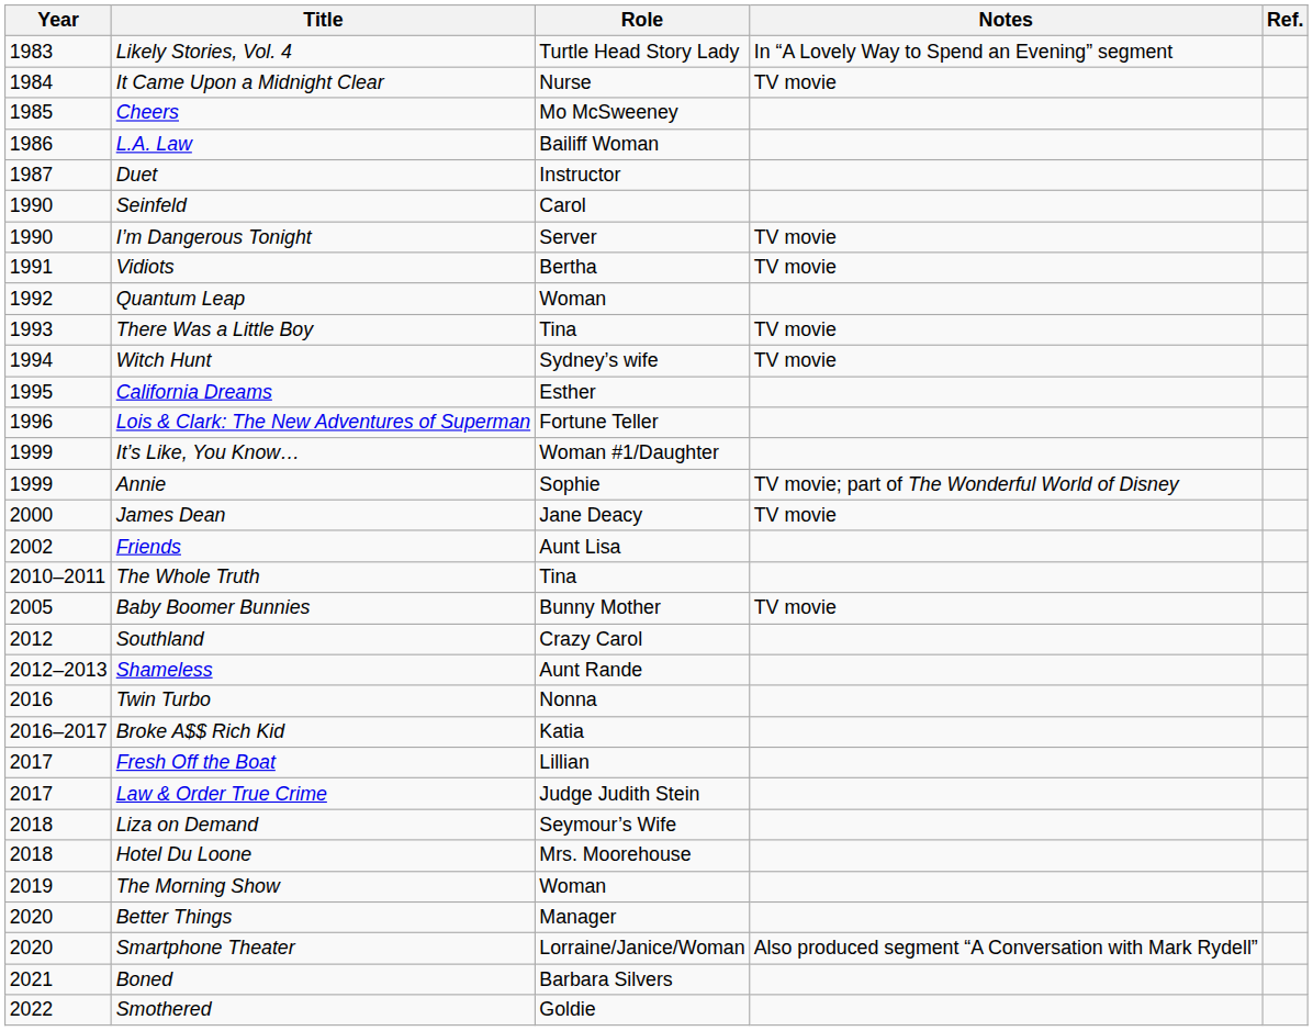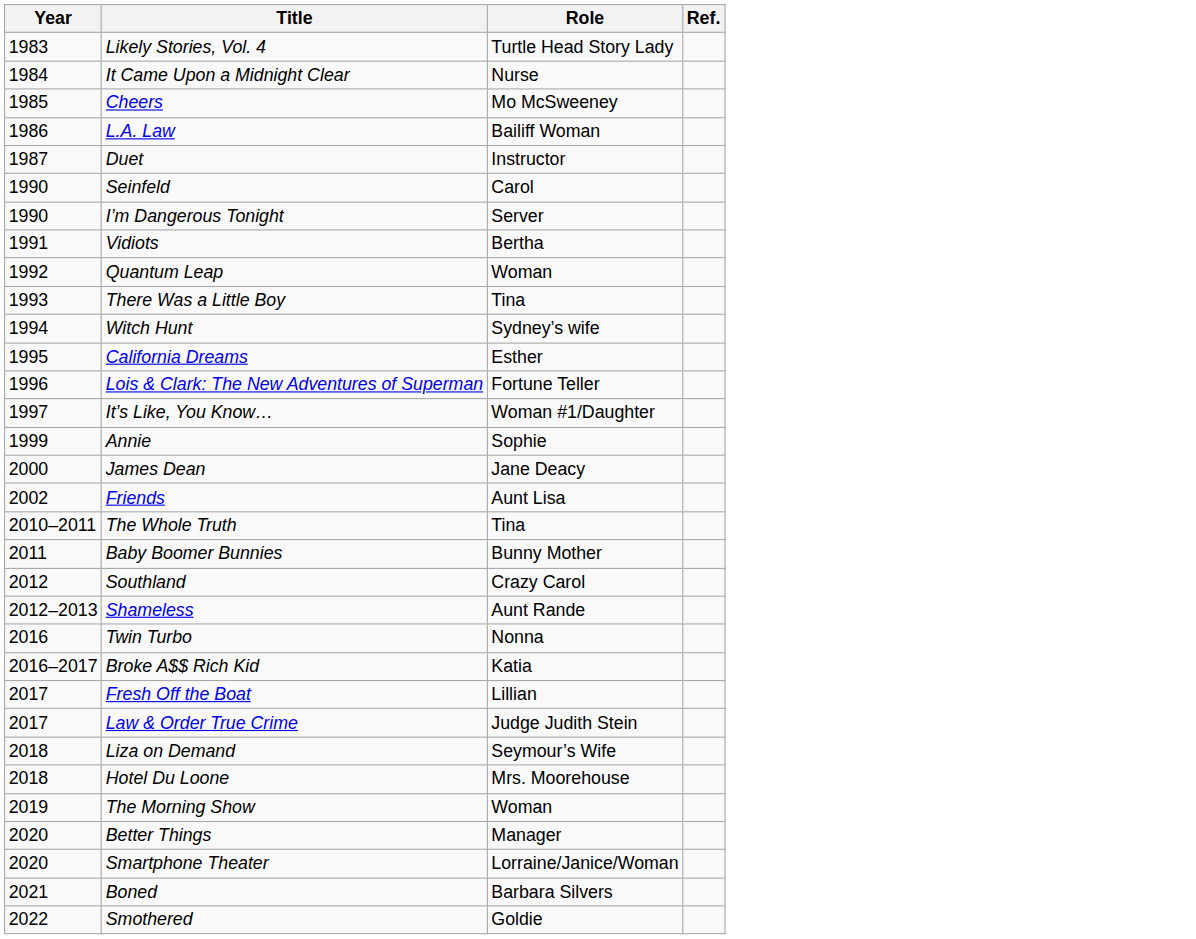- column: Notes | In “A Lovely Way to Spend an Evening” segment | TV movie | TV movie | TV movie | TV movie | TV movie | TV movie; part of The Wonderful World of Disney | TV movie | TV movie | Also produced segment “A Conversation with Mark Rydell”
It’s Like, You Know… | Year: 1999 -> 1997
Baby Boomer Bunnies | Year: 2005 -> 2011
